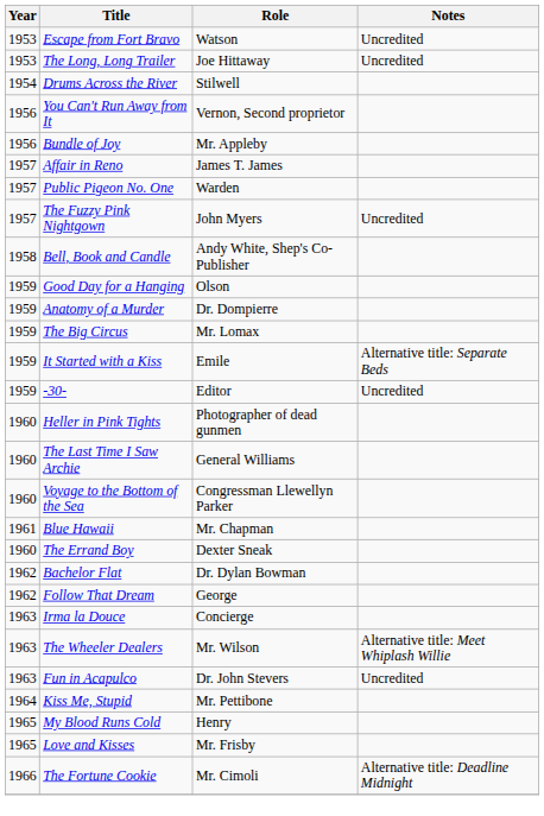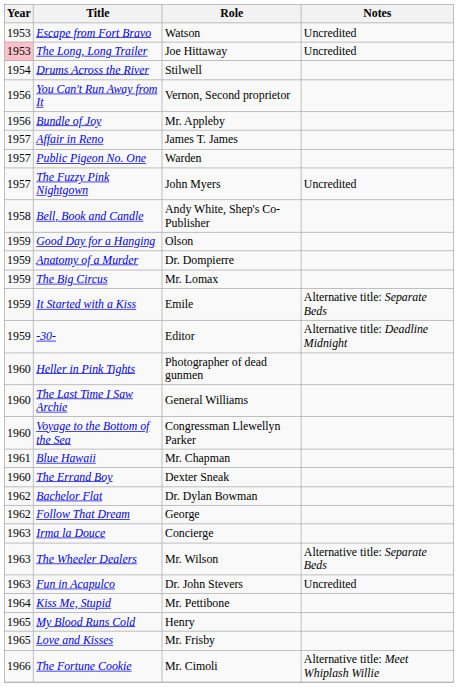The Long, Long Trailer | Year: no background -> pink background
-30- | Notes: Uncredited -> Alternative title: Deadline Midnight
The Wheeler Dealers | Notes: Alternative title: Meet Whiplash Willie -> Alternative title: Separate Beds
The Fortune Cookie | Notes: Alternative title: Deadline Midnight -> Alternative title: Meet Whiplash Willie
